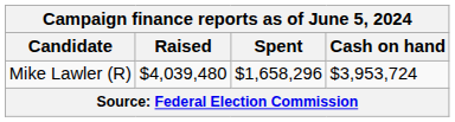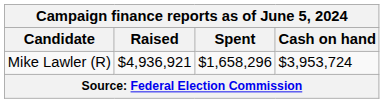Mike Lawler (R) | Raised: $4,039,480 -> $4,936,921
